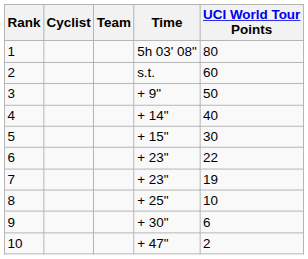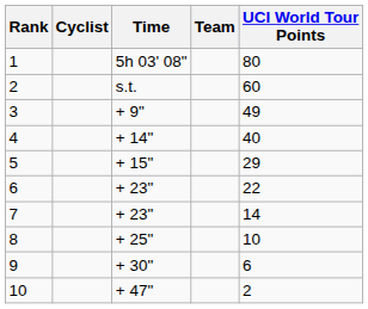columns swapped: Team <-> Time
3 | UCI World Tour Points: 50 -> 49
5 | UCI World Tour Points: 30 -> 29
7 | UCI World Tour Points: 19 -> 14
